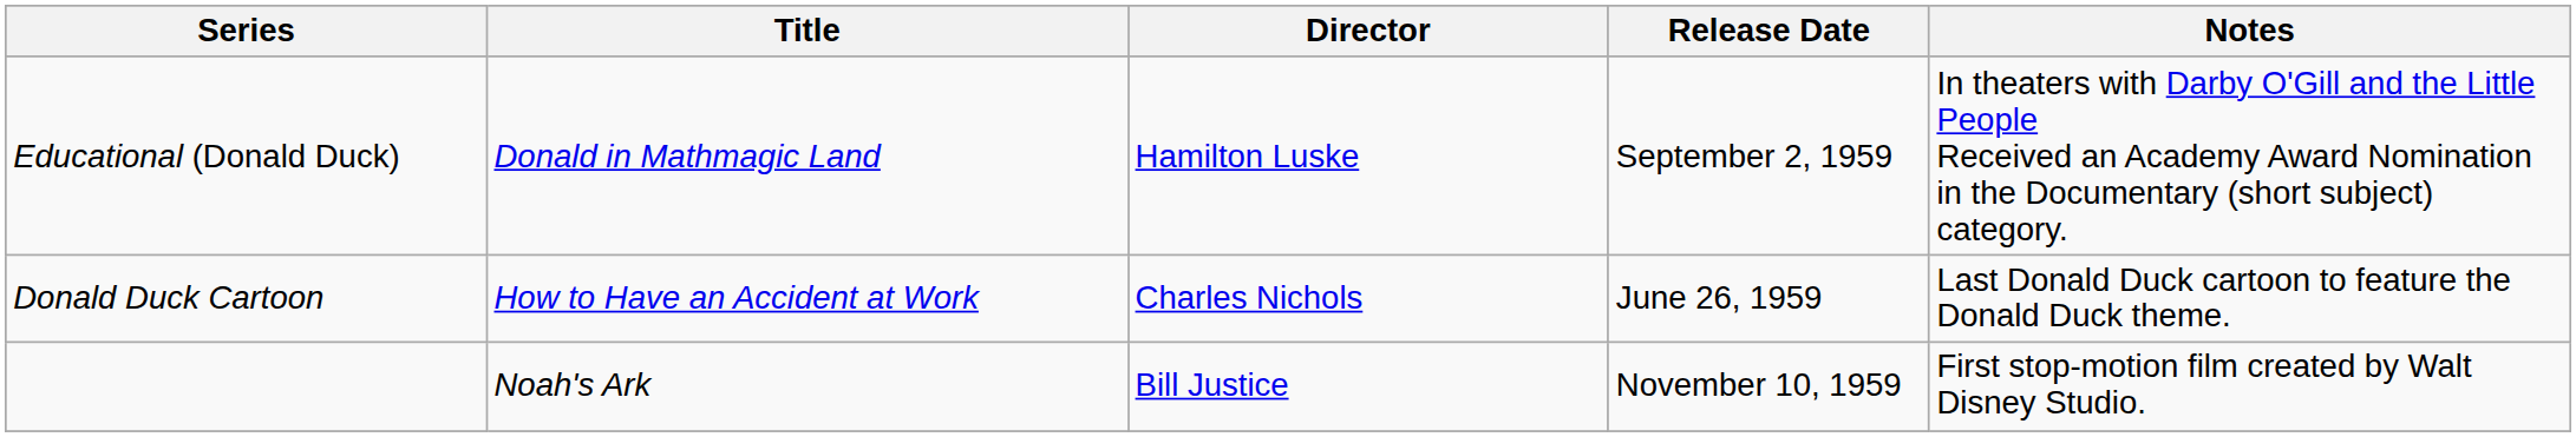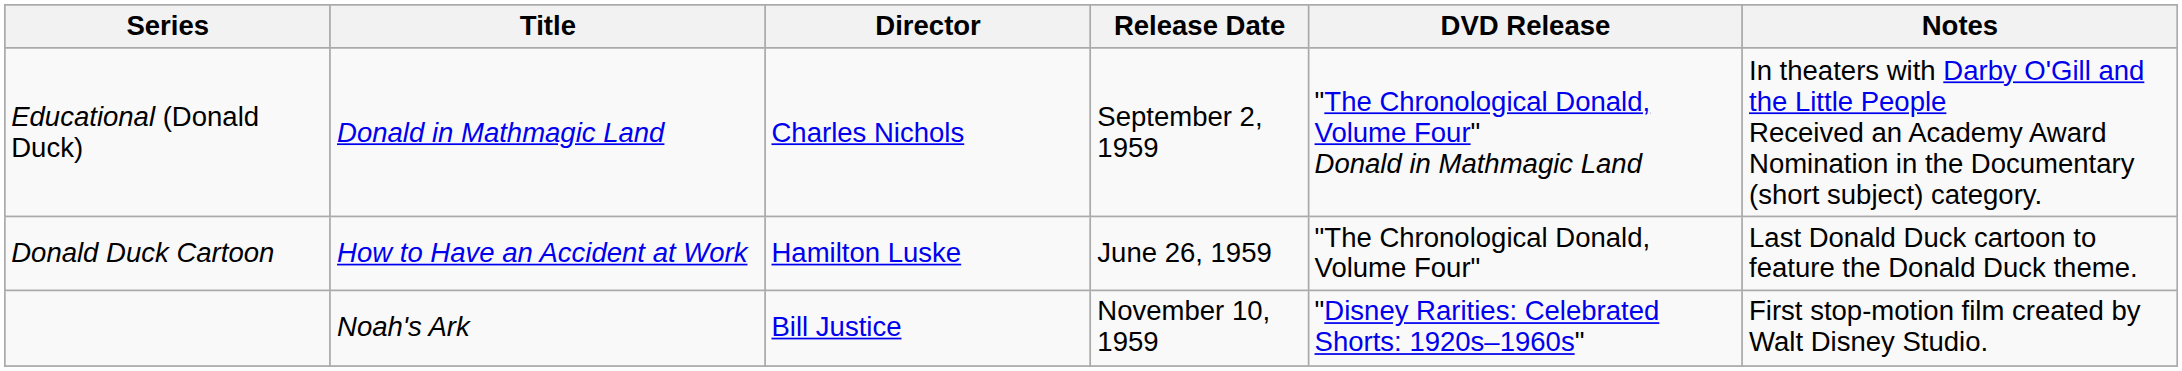+ column: DVD Release | "The Chronological Donald, Volume Four" Donald in Mathmagic Land | "The Chronological Donald, Volume Four" | "Disney Rarities: Celebrated Shorts: 1920s–1960s"
Educational (Donald Duck) | Director: Hamilton Luske -> Charles Nichols
Donald Duck Cartoon | Director: Charles Nichols -> Hamilton Luske
